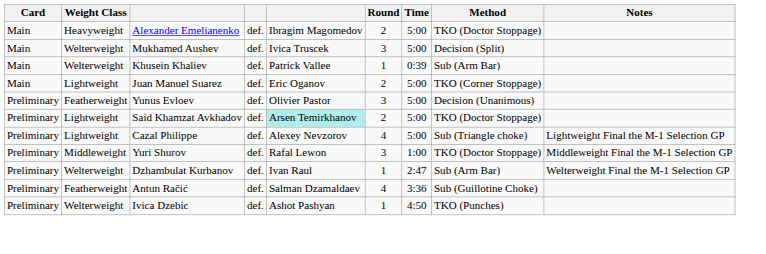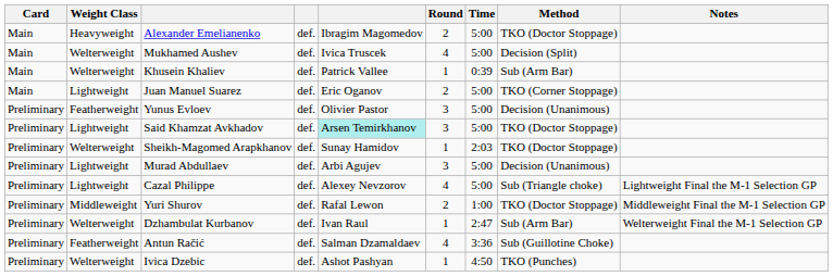Mukhamed Aushev | Round: 3 -> 4
Said Khamzat Avkhadov | Round: 2 -> 3
+ row: Preliminary | Welterweight | Sheikh-Magomed Arapkhanov | def. | Sunay Hamidov | 1 | 2:03 | TKO (Doctor Stoppage)
+ row: Preliminary | Lightweight | Murad Abdullaev | def. | Arbi Agujev | 3 | 5:00 | Decision (Unanimous)
Yuri Shurov | Round: 3 -> 2
